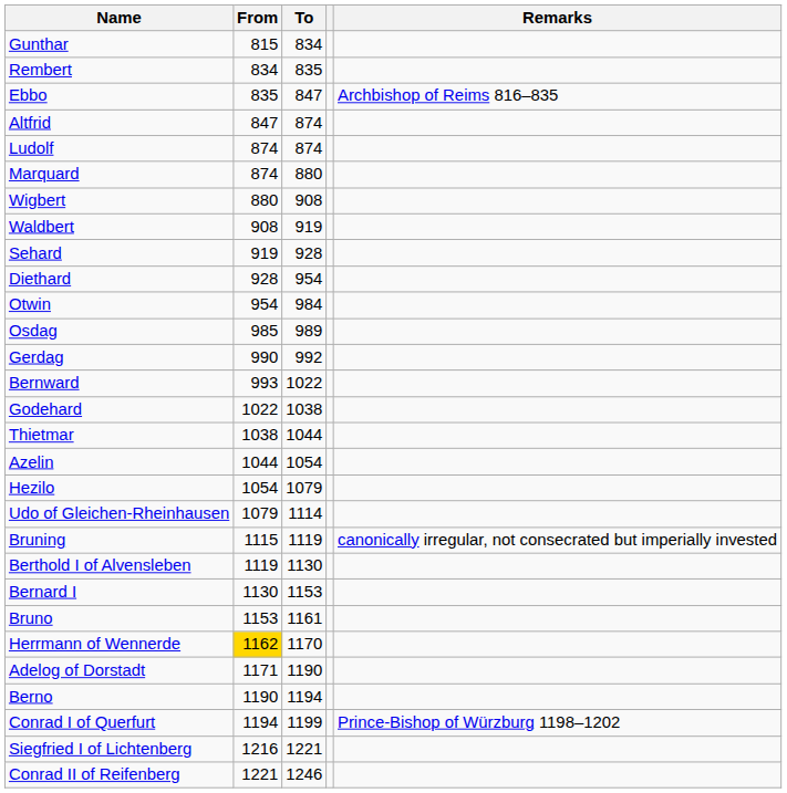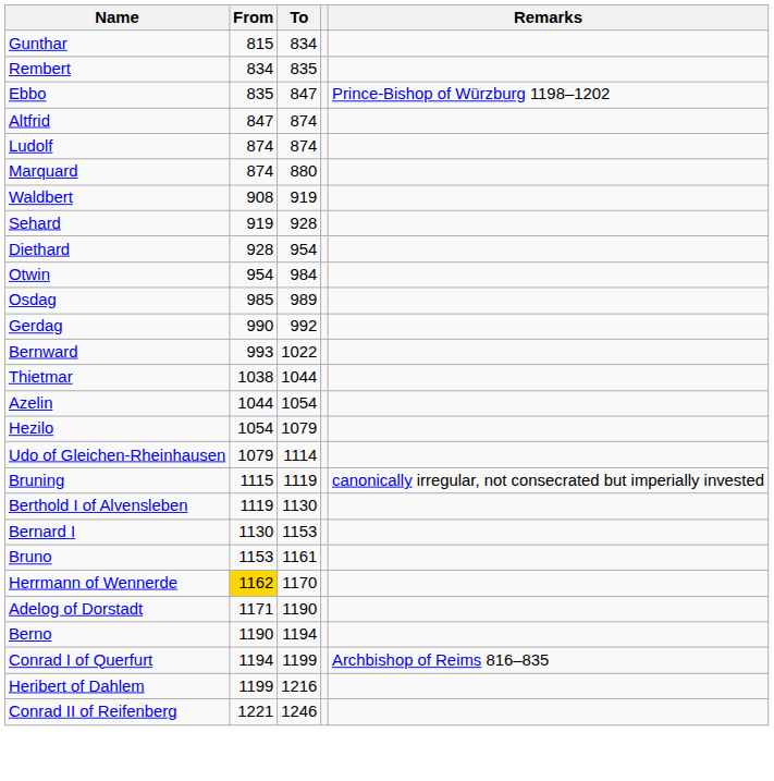Ebbo | Remarks: Archbishop of Reims 816–835 -> Prince-Bishop of Würzburg 1198–1202
- row: Wigbert | 880 | 908
- row: Godehard | 1022 | 1038
Conrad I of Querfurt | Remarks: Prince-Bishop of Würzburg 1198–1202 -> Archbishop of Reims 816–835
+ row: Heribert of Dahlem | 1199 | 1216
- row: Siegfried I of Lichtenberg | 1216 | 1221
